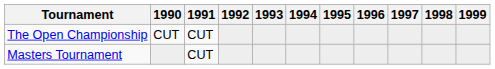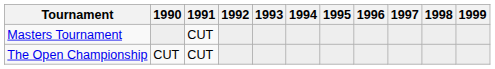rows swapped: Masters Tournament <-> The Open Championship
